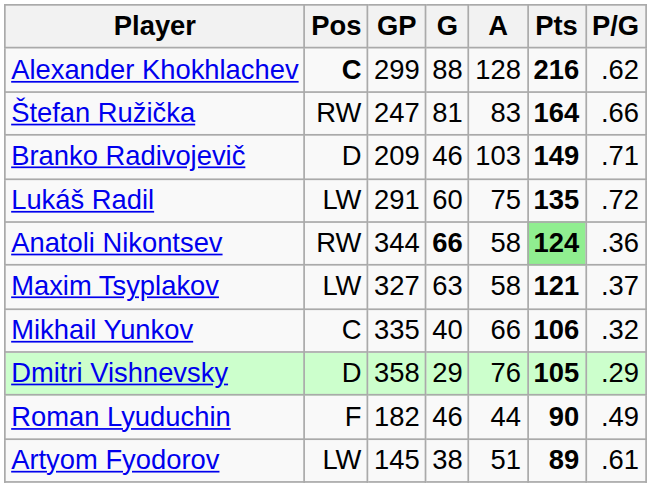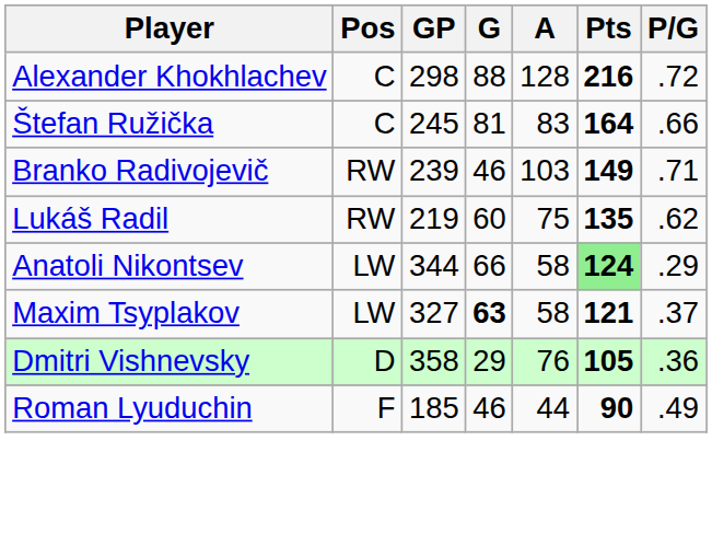Alexander Khokhlachev | Pos: bold -> normal
Alexander Khokhlachev | GP: 299 -> 298
Alexander Khokhlachev | P/G: .62 -> .72
Štefan Ružička | Pos: RW -> C
Štefan Ružička | GP: 247 -> 245
Branko Radivojevič | Pos: D -> RW
Branko Radivojevič | GP: 209 -> 239
Lukáš Radil | Pos: LW -> RW
Lukáš Radil | GP: 291 -> 219
Lukáš Radil | P/G: .72 -> .62
Anatoli Nikontsev | Pos: RW -> LW
Anatoli Nikontsev | G: bold -> normal
Anatoli Nikontsev | P/G: .36 -> .29
Maxim Tsyplakov | G: normal -> bold
- row: Mikhail Yunkov | C | 335 | 40 | 66 | 106 | .32
Dmitri Vishnevsky | P/G: .29 -> .36
Roman Lyuduchin | GP: 182 -> 185
- row: Artyom Fyodorov | LW | 145 | 38 | 51 | 89 | .61
